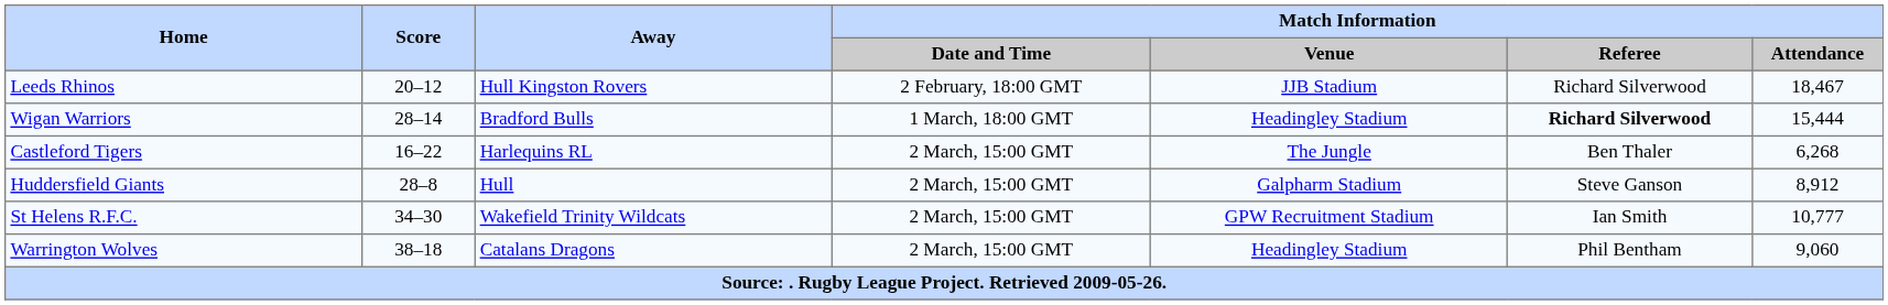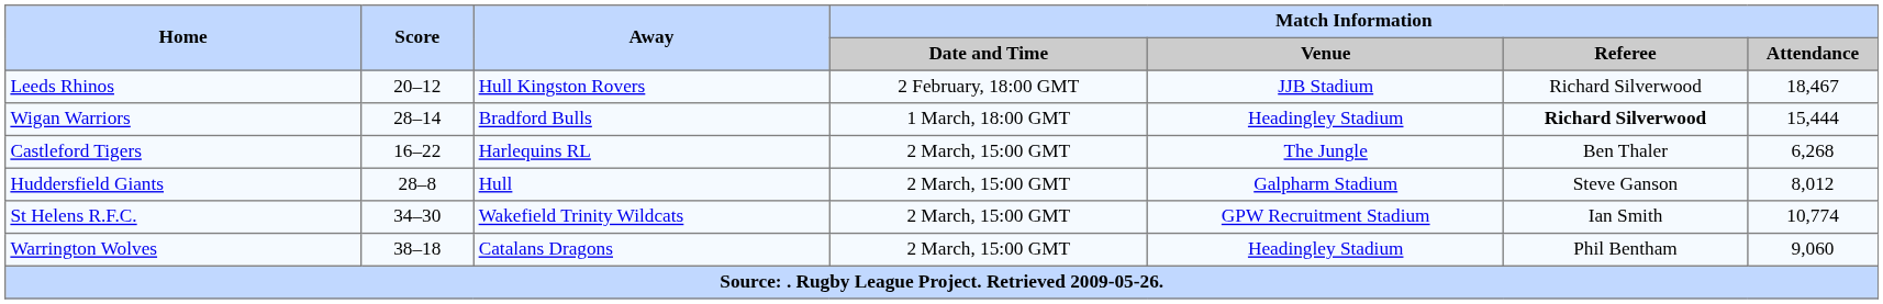Huddersfield Giants | Match Information / Attendance: 8,912 -> 8,012
St Helens R.F.C. | Match Information / Attendance: 10,777 -> 10,774
